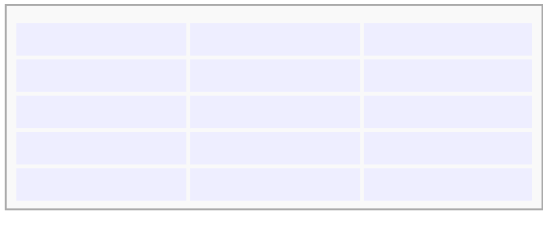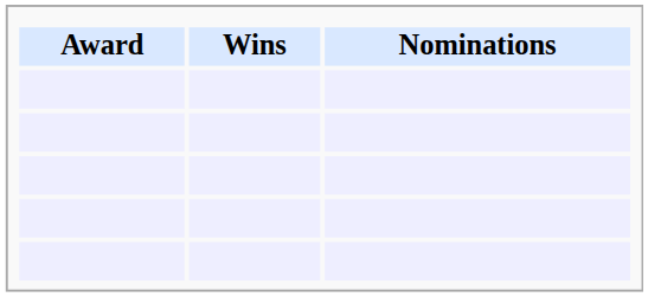+ row: Award | Wins | Nominations
